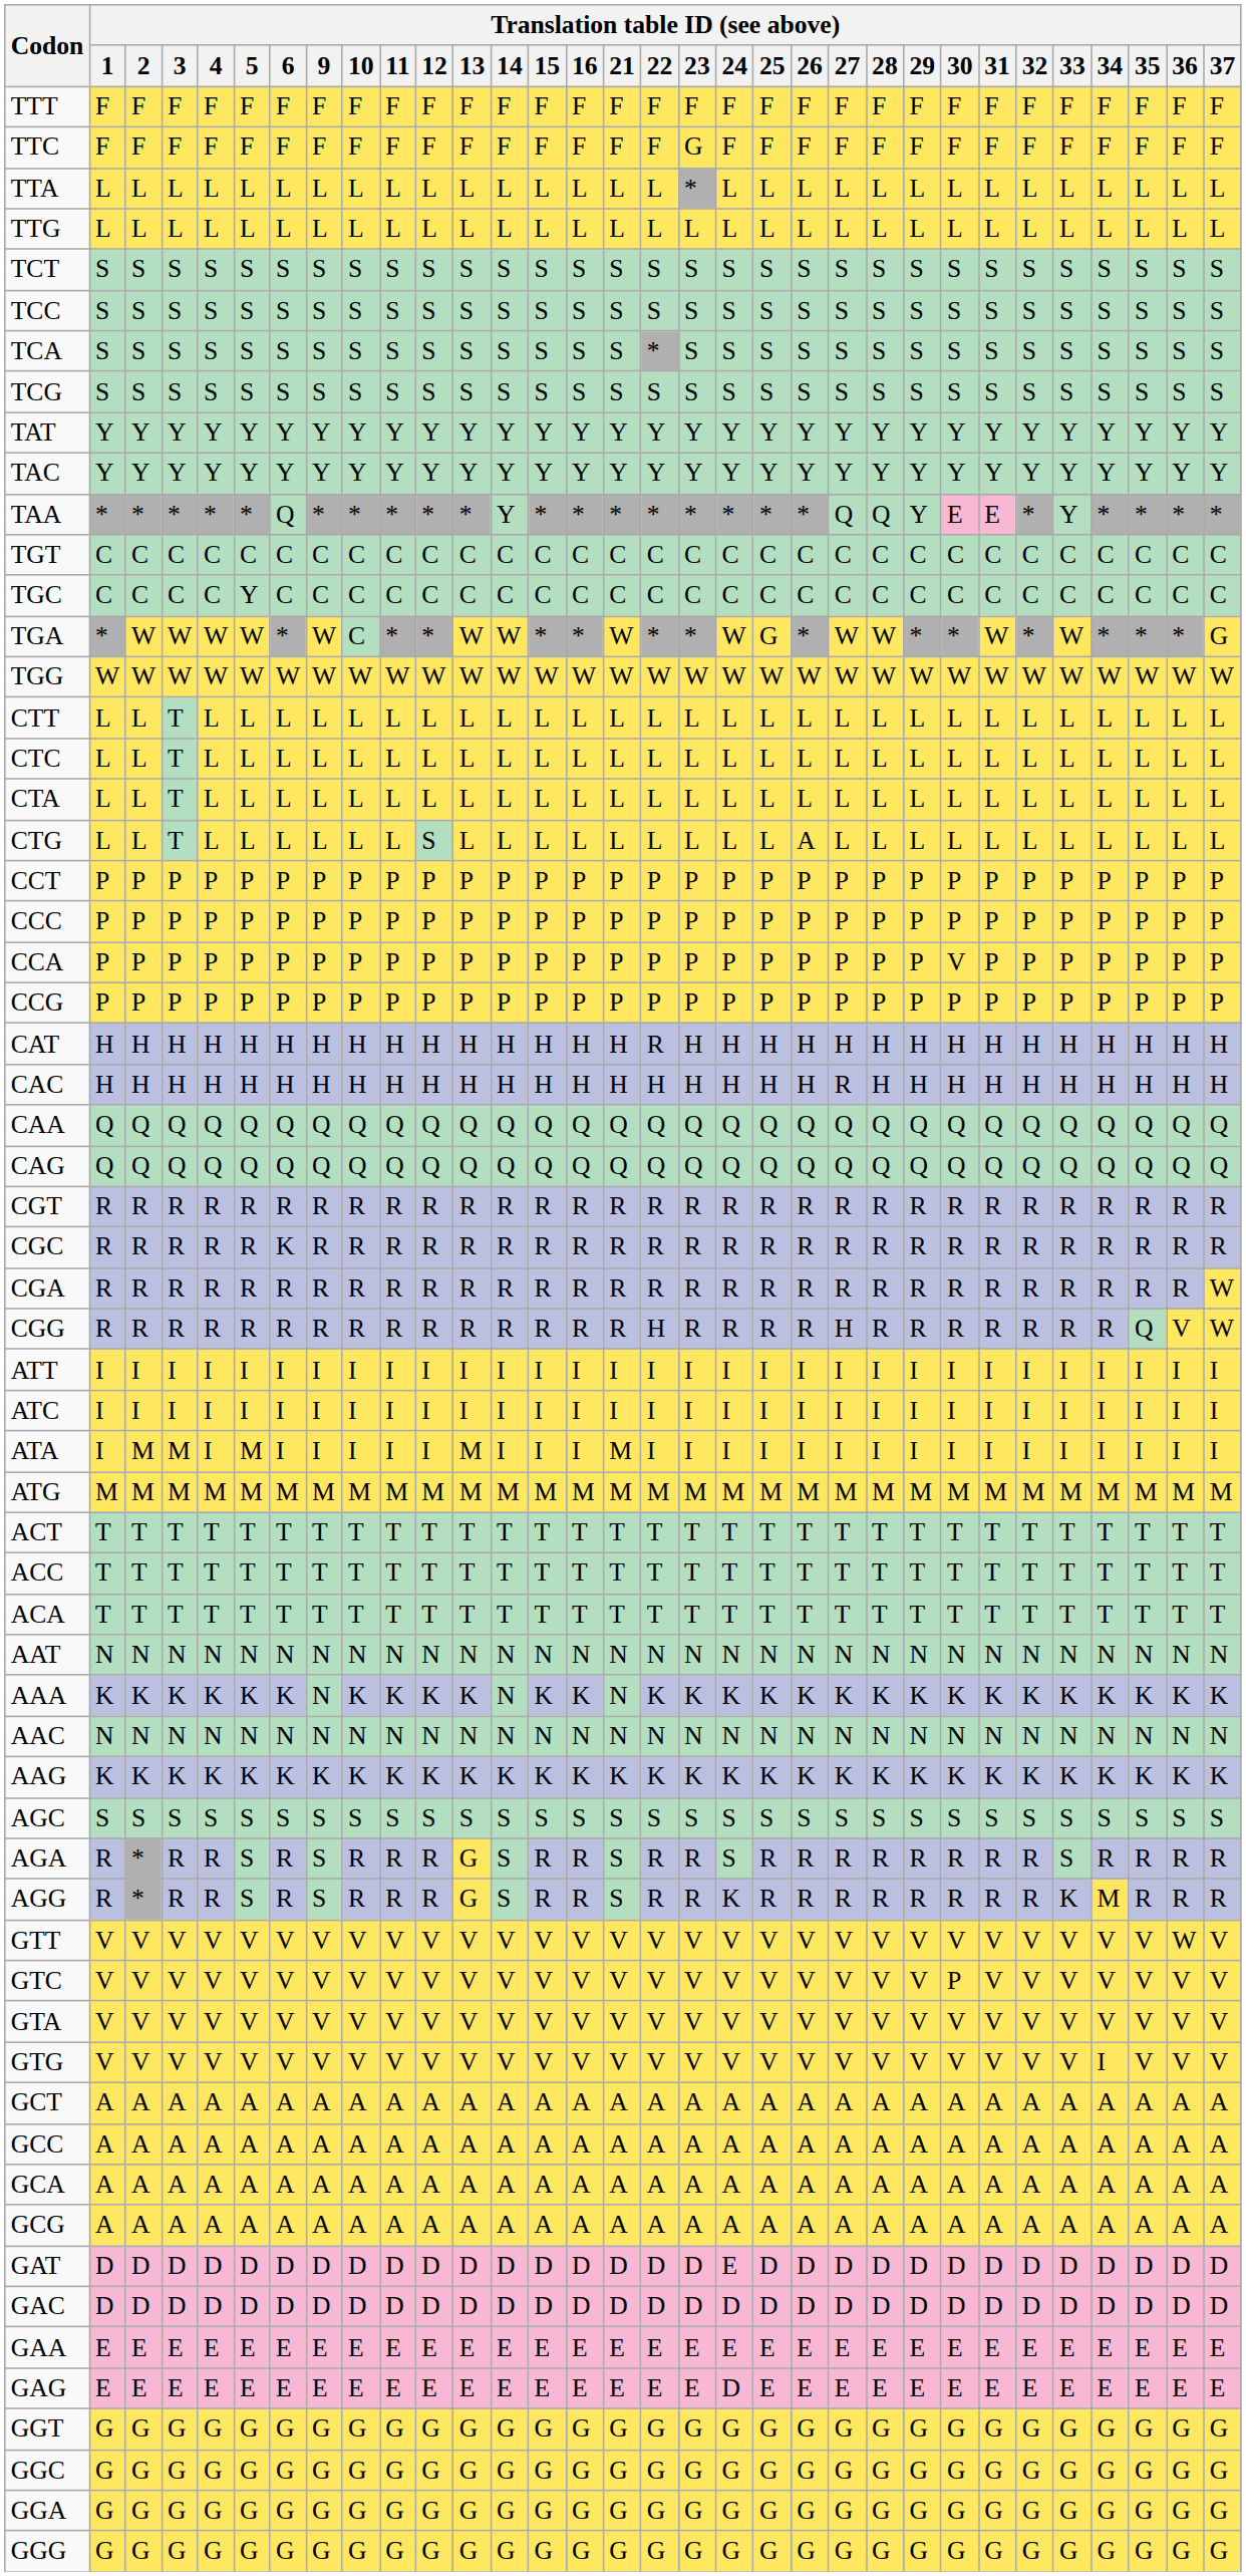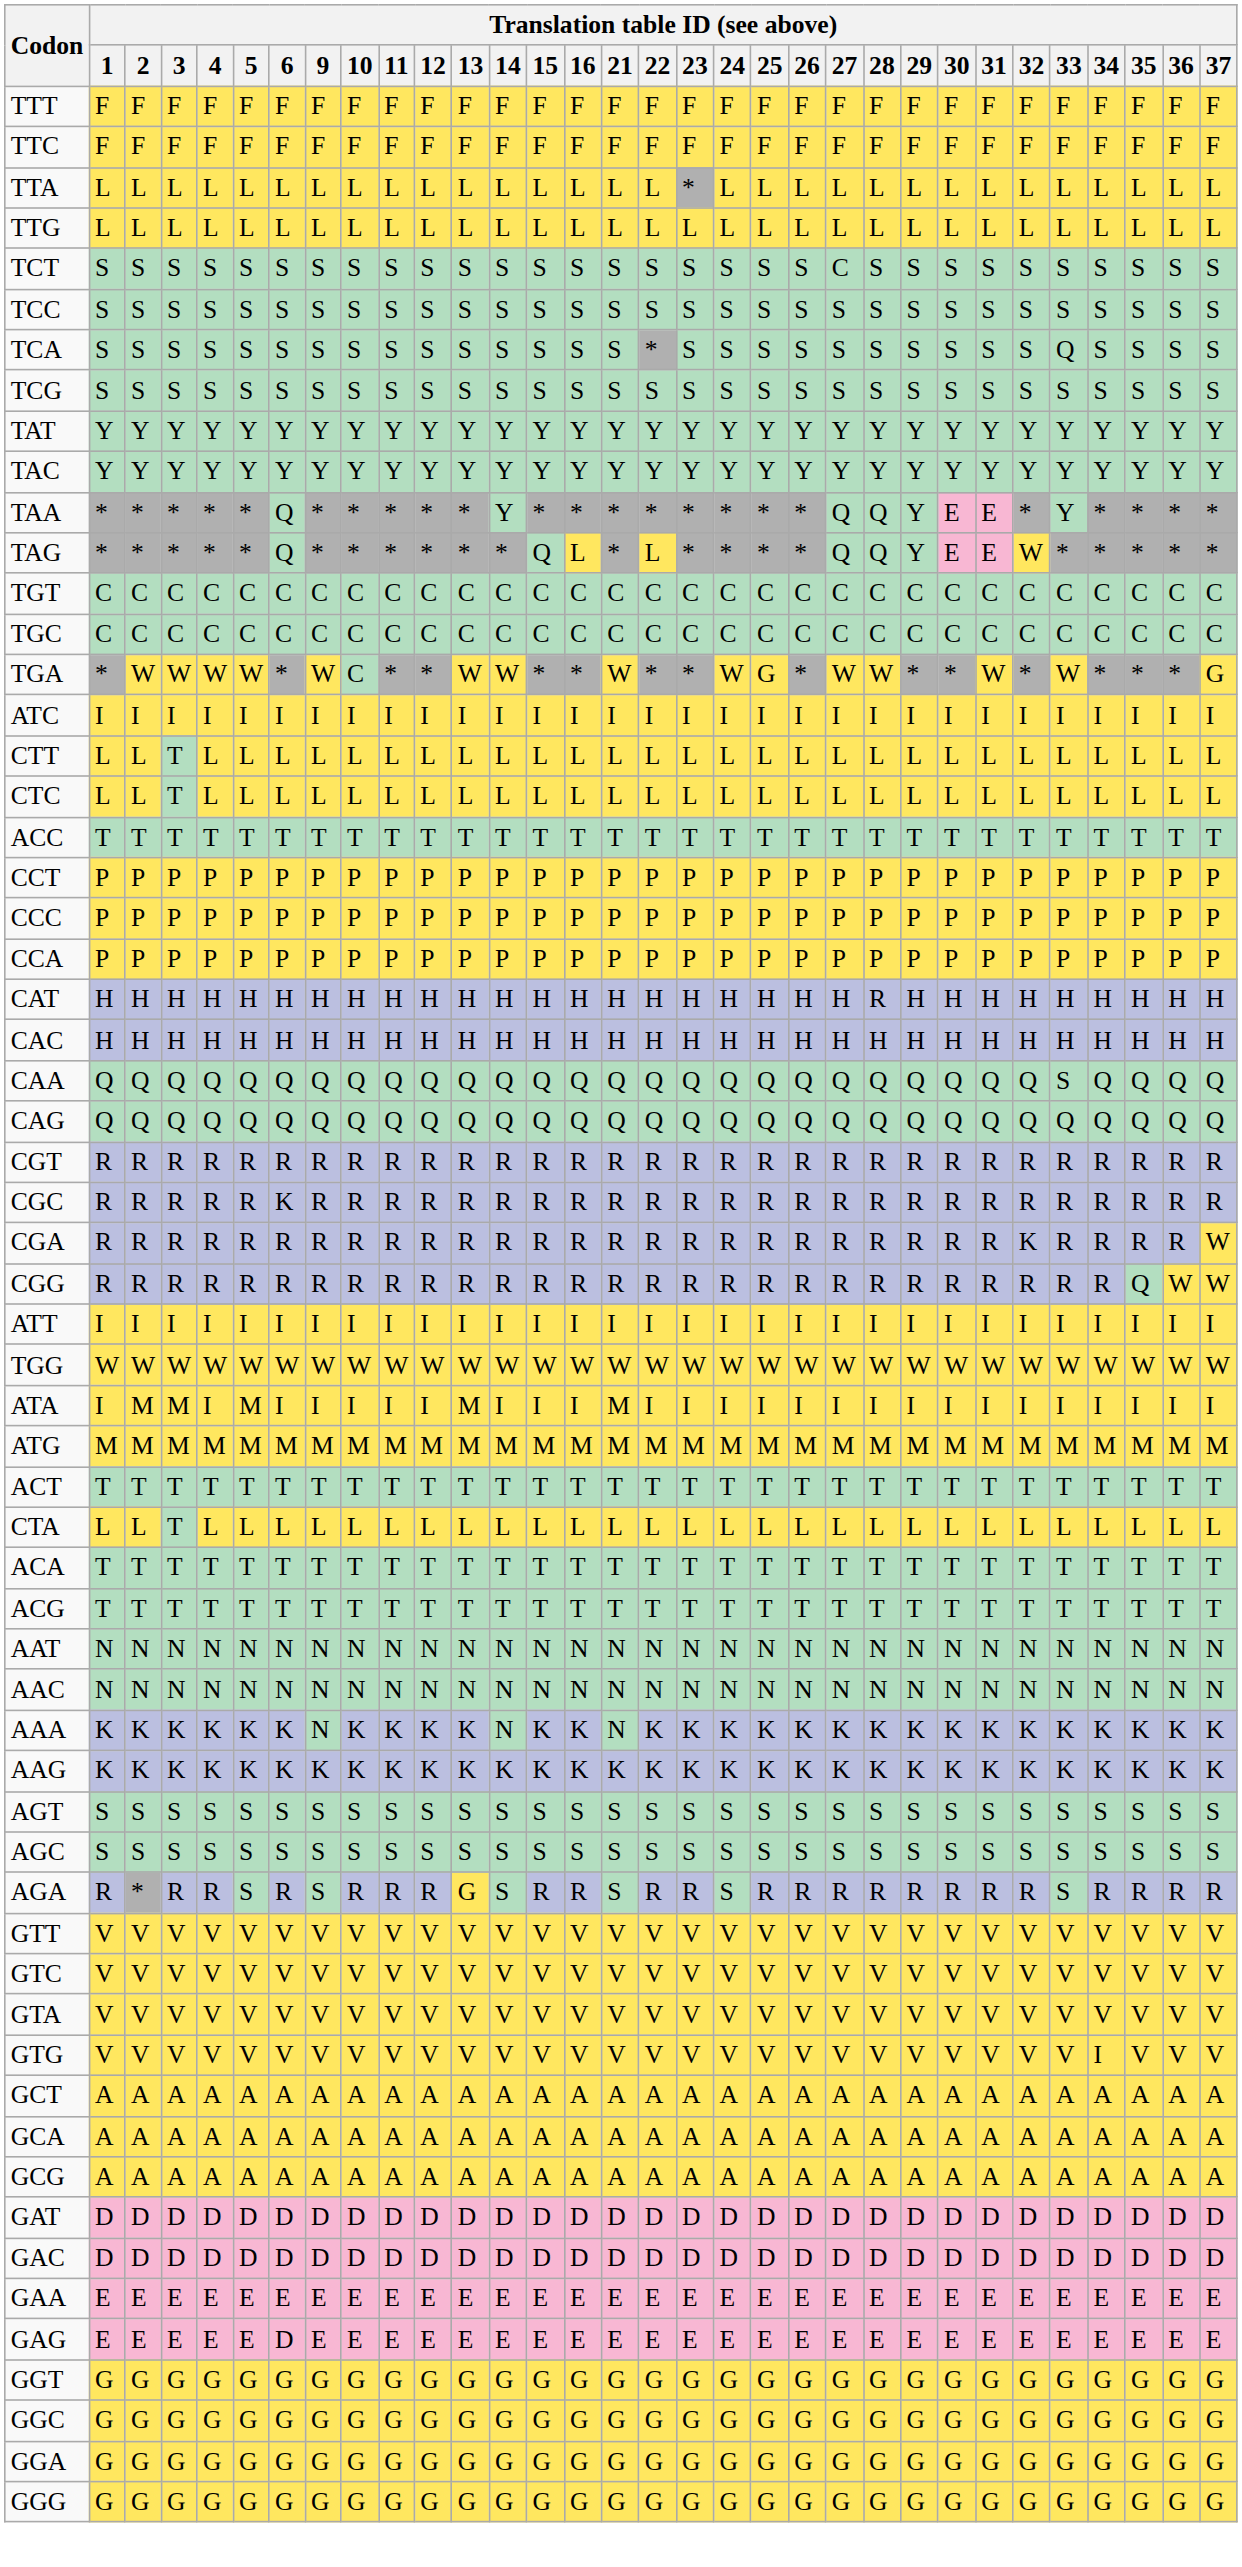TTC | Translation table ID (see above) / 23: G -> F
TCT | Translation table ID (see above) / 27: S -> C
TCA | Translation table ID (see above) / 33: S -> Q
+ row: TAG | * | * | * | * | * | Q | * | * | * | * | * | * | Q | L | * | L | * | * | * | * | Q | Q | Y | E | E | W | * | * | * | * | *
TGC | Translation table ID (see above) / 5: Y -> C
rows swapped: TGG <-> ATC
rows swapped: CTA <-> ACC
- row: CTG | L | L | T | L | L | L | L | L | L | S | L | L | L | L | L | L | L | L | L | A | L | L | L | L | L | L | L | L | L | L | L
CCA | Translation table ID (see above) / 30: V -> P
- row: CCG | P | P | P | P | P | P | P | P | P | P | P | P | P | P | P | P | P | P | P | P | P | P | P | P | P | P | P | P | P | P | P
CAT | Translation table ID (see above) / 22: R -> H
CAT | Translation table ID (see above) / 28: H -> R
CAC | Translation table ID (see above) / 27: R -> H
CAA | Translation table ID (see above) / 33: Q -> S
CGA | Translation table ID (see above) / 32: R -> K
CGG | Translation table ID (see above) / 22: H -> R
CGG | Translation table ID (see above) / 27: H -> R
CGG | Translation table ID (see above) / 36: V -> W
+ row: ACG | T | T | T | T | T | T | T | T | T | T | T | T | T | T | T | T | T | T | T | T | T | T | T | T | T | T | T | T | T | T | T
rows swapped: AAC <-> AAA
+ row: AGT | S | S | S | S | S | S | S | S | S | S | S | S | S | S | S | S | S | S | S | S | S | S | S | S | S | S | S | S | S | S | S
- row: AGG | R | * | R | R | S | R | S | R | R | R | G | S | R | R | S | R | R | K | R | R | R | R | R | R | R | R | K | M | R | R | R
GTT | Translation table ID (see above) / 36: W -> V
GTC | Translation table ID (see above) / 30: P -> V
- row: GCC | A | A | A | A | A | A | A | A | A | A | A | A | A | A | A | A | A | A | A | A | A | A | A | A | A | A | A | A | A | A | A
GAT | Translation table ID (see above) / 24: E -> D
GAG | Translation table ID (see above) / 6: E -> D
GAG | Translation table ID (see above) / 24: D -> E
